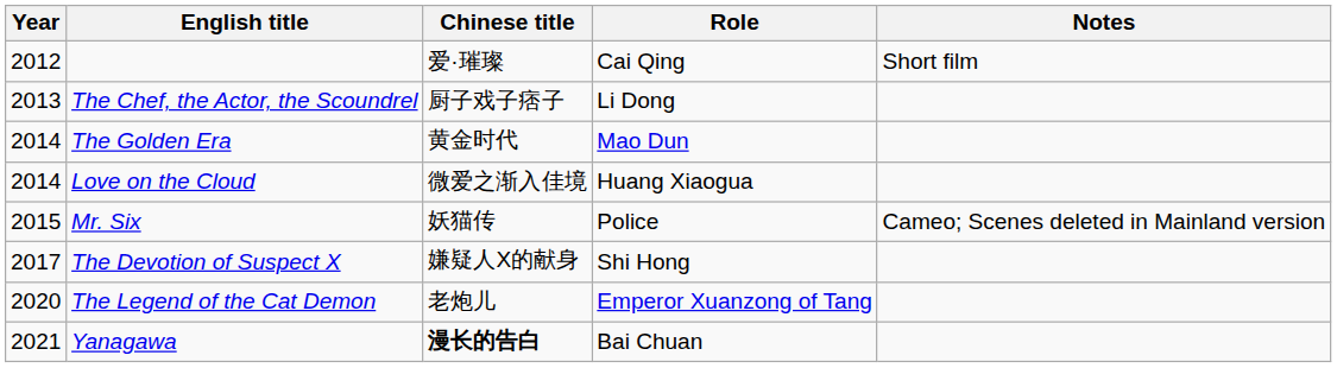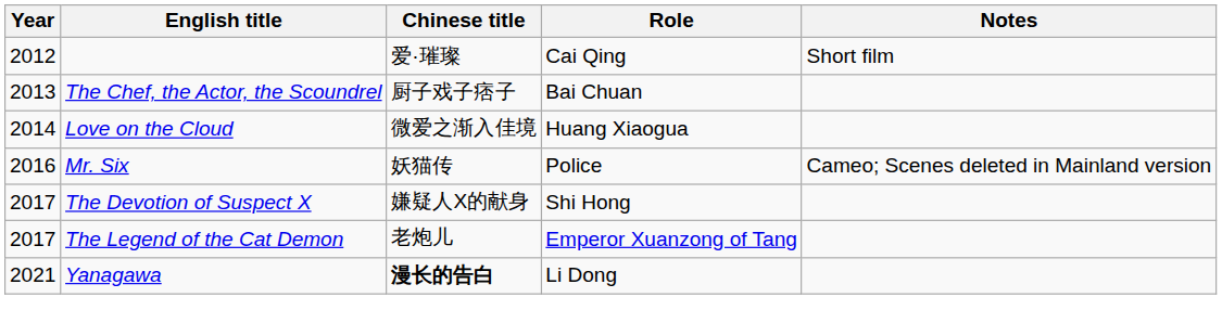The Chef, the Actor, the Scoundrel | Role: Li Dong -> Bai Chuan
- row: 2014 | The Golden Era | 黄金时代 | Mao Dun
Mr. Six | Year: 2015 -> 2016
The Legend of the Cat Demon | Year: 2020 -> 2017
Yanagawa | Role: Bai Chuan -> Li Dong
